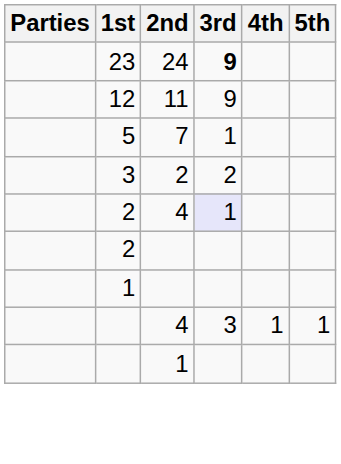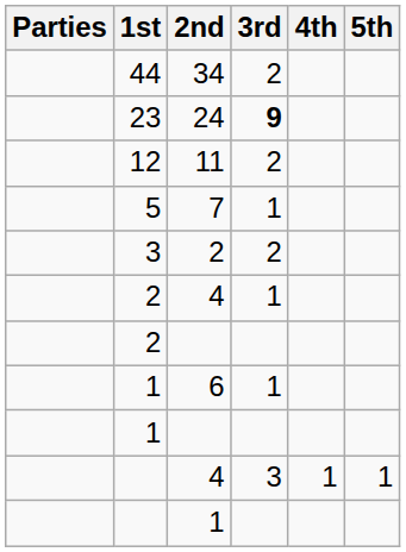+ row: 44 | 34 | 2
11 | 3rd: 9 -> 2
2 / 4 | 3rd: lavender background -> no background
+ row: 1 | 6 | 1
